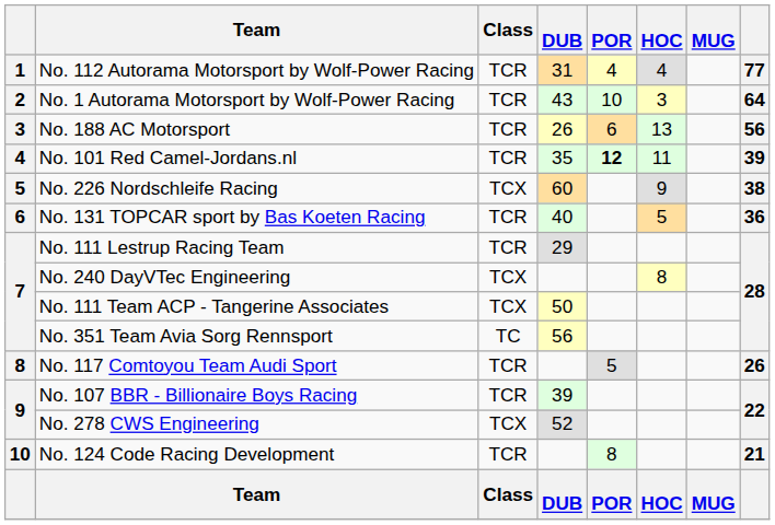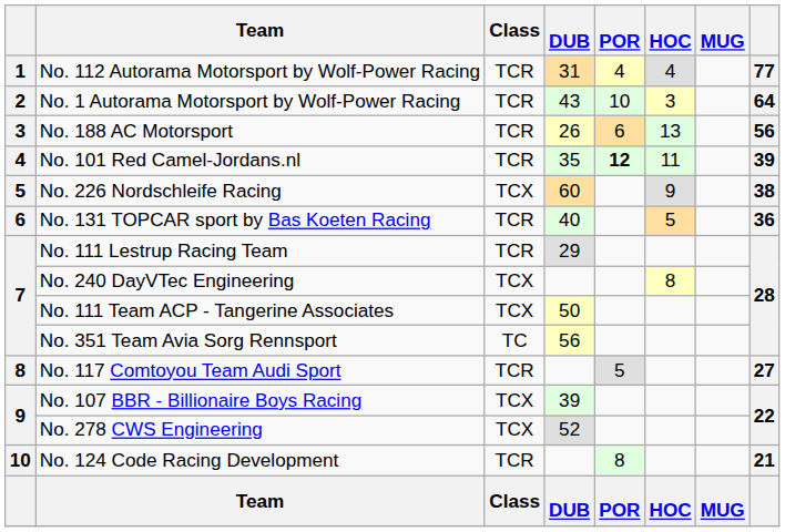No. 117 Comtoyou Team Audi Sport | column 8: 26 -> 27
No. 107 BBR - Billionaire Boys Racing | Class: TCR -> TCX
